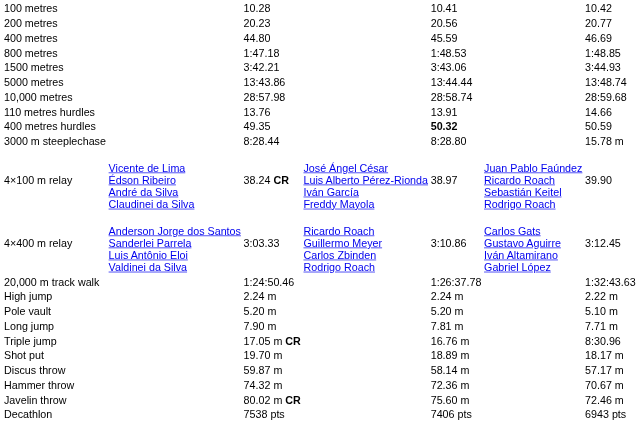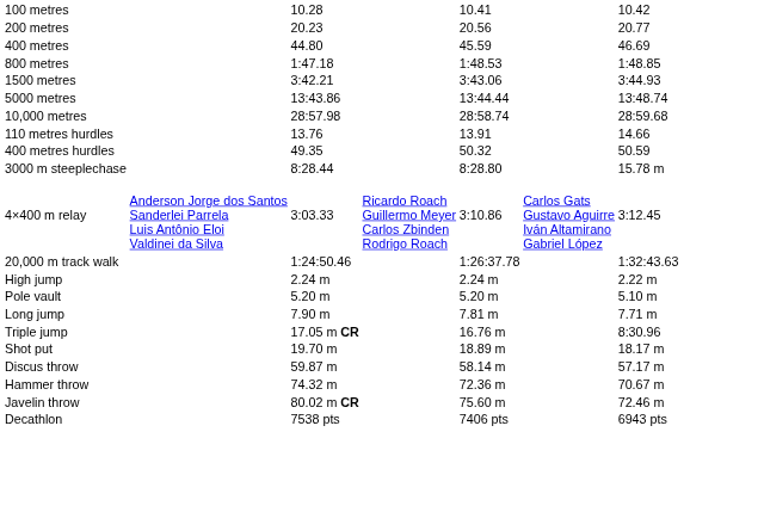400 metres hurdles | column 5: bold -> normal
- row: 4×100 m relay | Vicente de Lima Édson Ribeiro André da Silva Claudinei da Silva | 38.24 CR | José Ángel César Luis Alberto Pérez-Rionda Iván García Freddy Mayola | 38.97 | Juan Pablo Faúndez Ricardo Roach Sebastián Keitel Rodrigo Roach | 39.90
